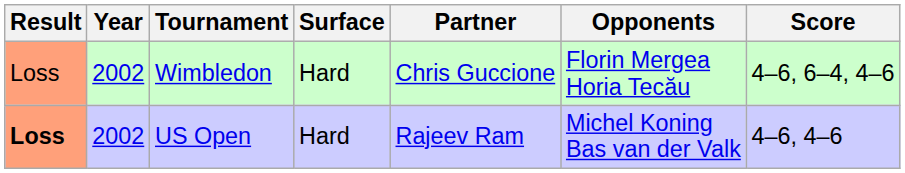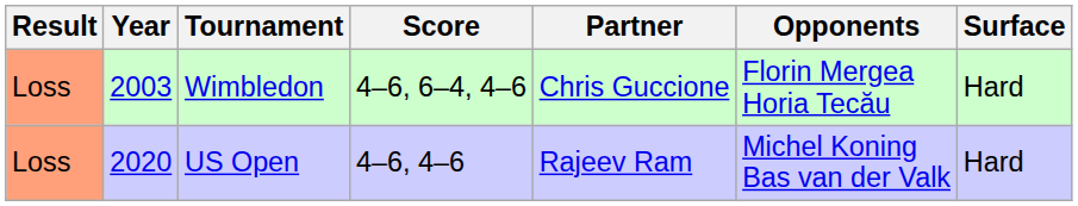columns swapped: Surface <-> Score
Wimbledon | Year: 2002 -> 2003
US Open | Result: bold -> normal
US Open | Year: 2002 -> 2020
